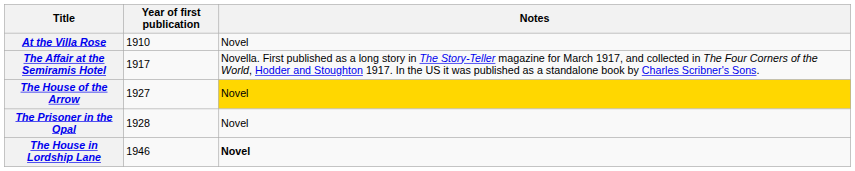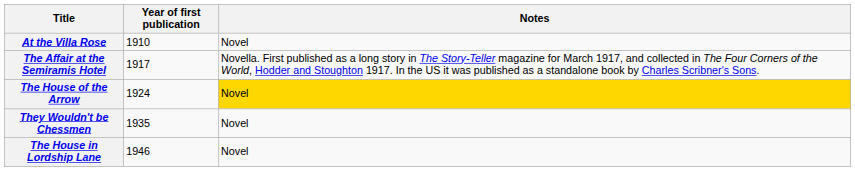The House of the Arrow | Year of first publication: 1927 -> 1924
- row: The Prisoner in the Opal | 1928 | Novel
+ row: They Wouldn't be Chessmen | 1935 | Novel
The House in Lordship Lane | Notes: bold -> normal
